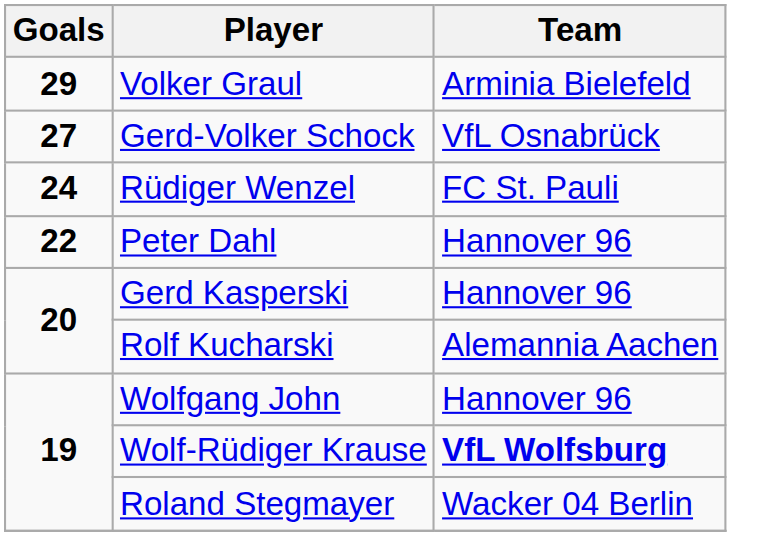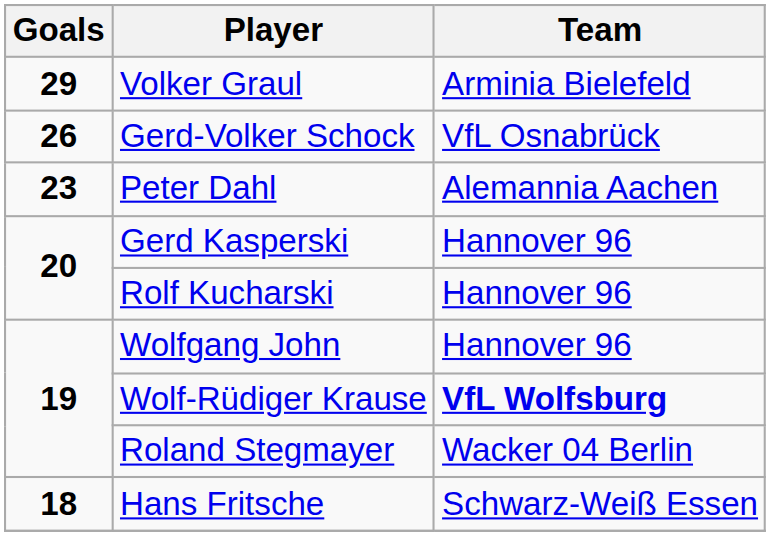Gerd-Volker Schock | Goals: 27 -> 26
- row: 24 | Rüdiger Wenzel | FC St. Pauli
Peter Dahl | Goals: 22 -> 23
Peter Dahl | Team: Hannover 96 -> Alemannia Aachen
Rolf Kucharski | Team: Alemannia Aachen -> Hannover 96
+ row: 18 | Hans Fritsche | Schwarz-Weiß Essen
